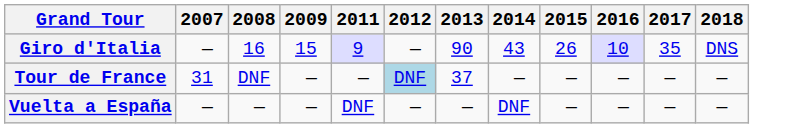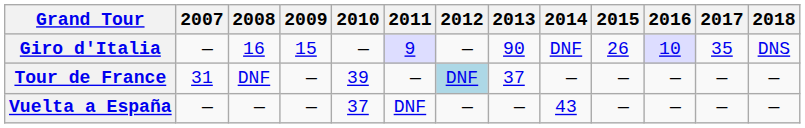+ column: 2010 | — | 39 | 37
Giro d'Italia | 2014: 43 -> DNF
Vuelta a España | 2014: DNF -> 43
